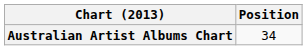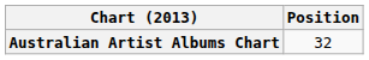Australian Artist Albums Chart | Position: 34 -> 32
